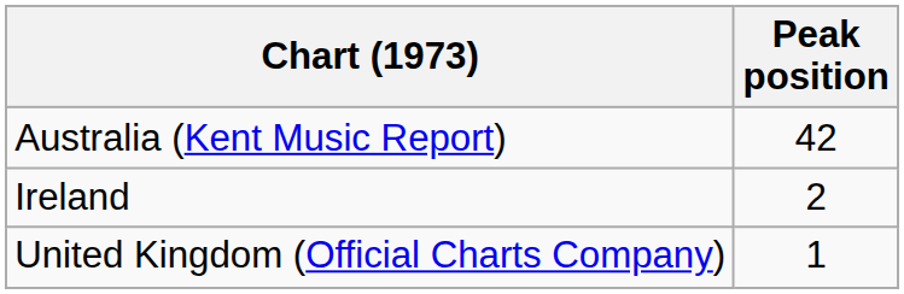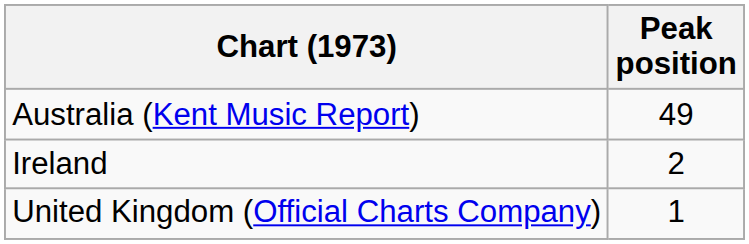Australia (Kent Music Report) | Peak position: 42 -> 49
